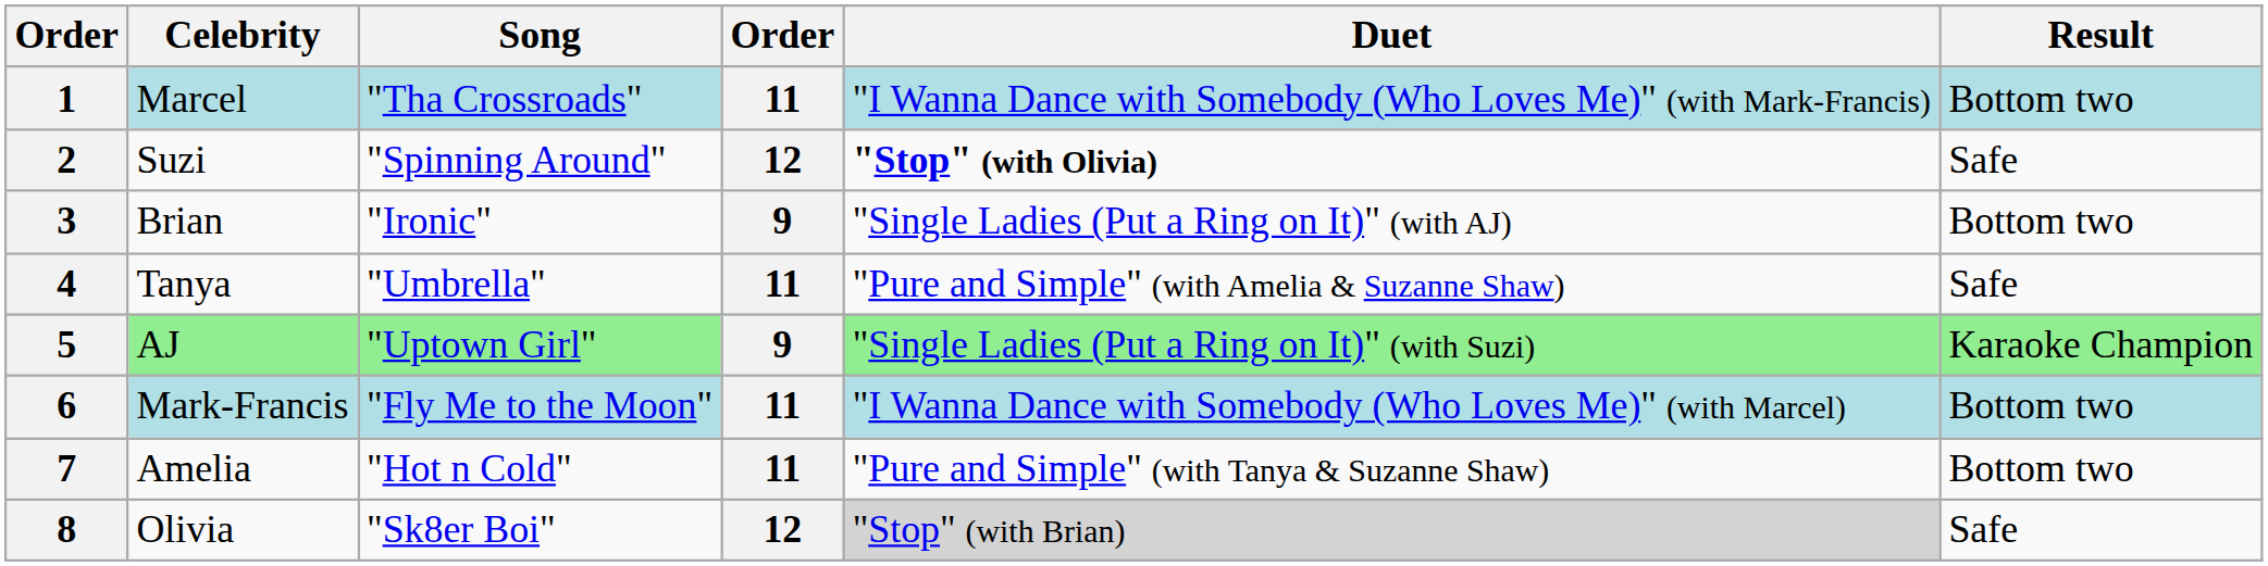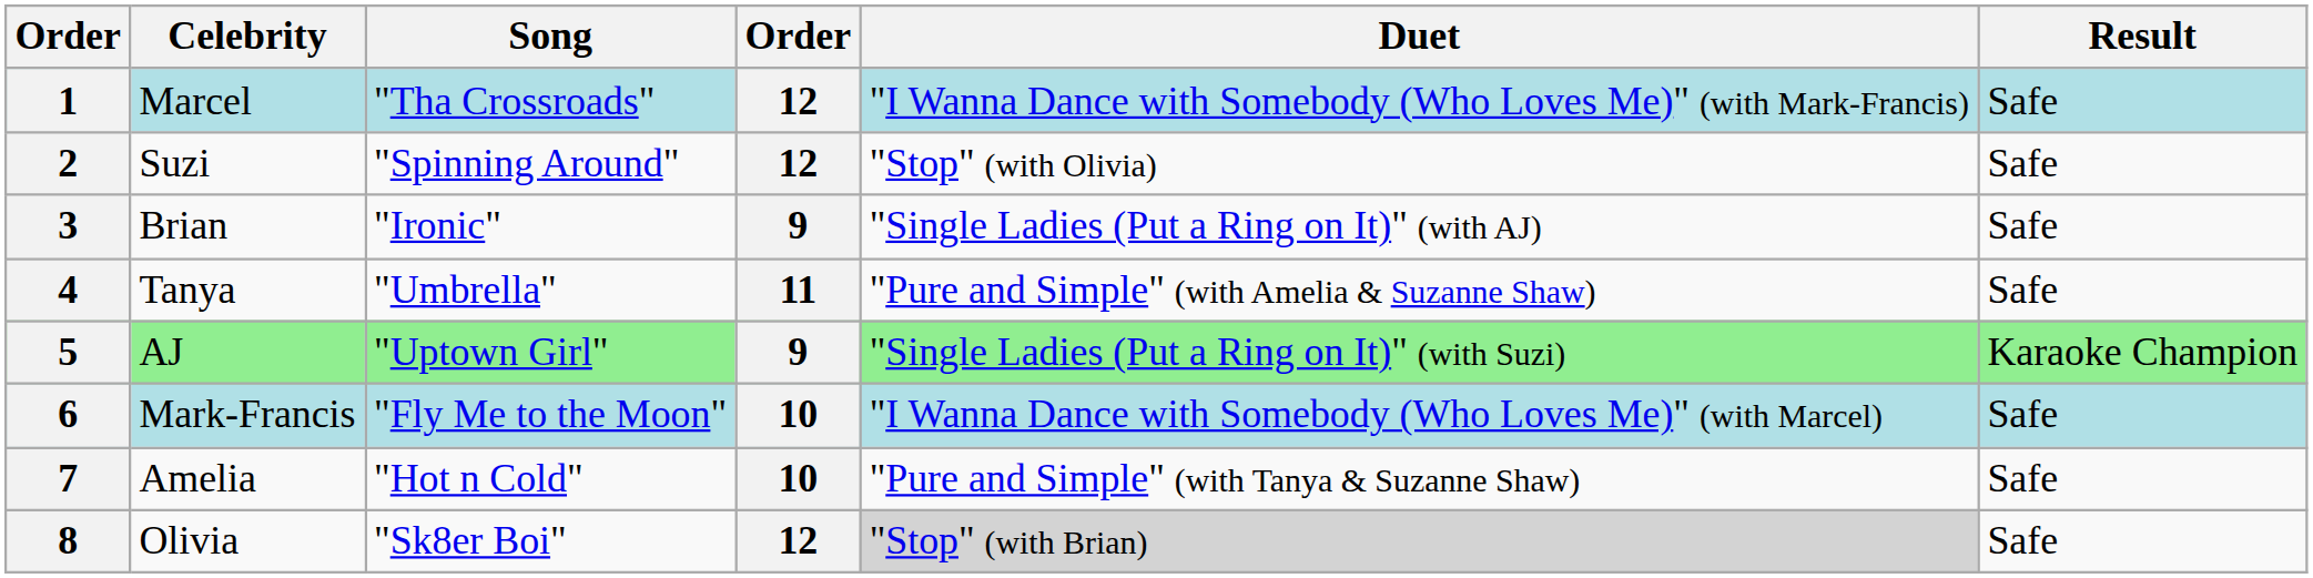1 | column 4: 11 -> 12
1 | Result: Bottom two -> Safe
2 | Duet: bold -> normal
3 | Result: Bottom two -> Safe
6 | column 4: 11 -> 10
6 | Result: Bottom two -> Safe
7 | column 4: 11 -> 10
7 | Result: Bottom two -> Safe
